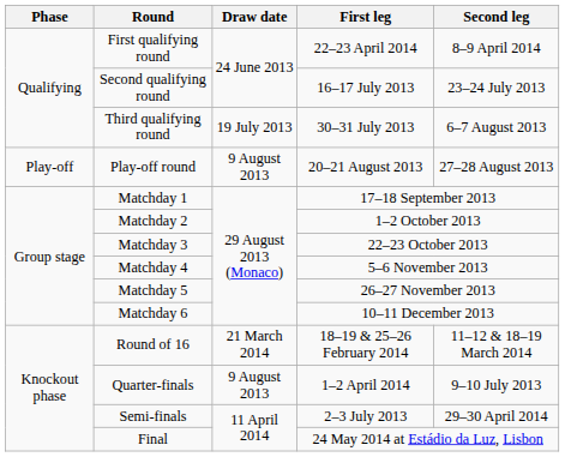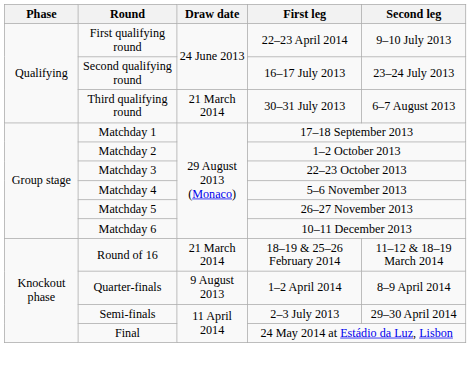First qualifying round | Second leg: 8–9 April 2014 -> 9–10 July 2013
Third qualifying round | Draw date: 19 July 2013 -> 21 March 2014
- row: Play-off | Play-off round | 9 August 2013 | 20–21 August 2013 | 27–28 August 2013
Quarter-finals | Second leg: 9–10 July 2013 -> 8–9 April 2014
